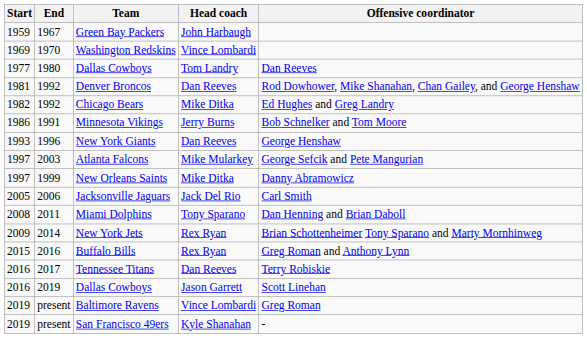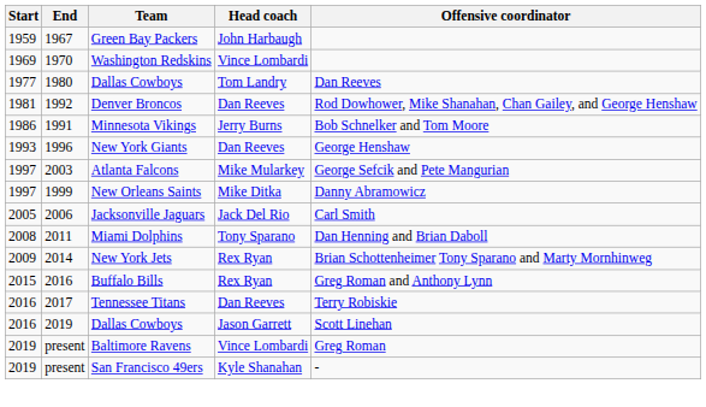- row: 1982 | 1992 | Chicago Bears | Mike Ditka | Ed Hughes and Greg Landry
